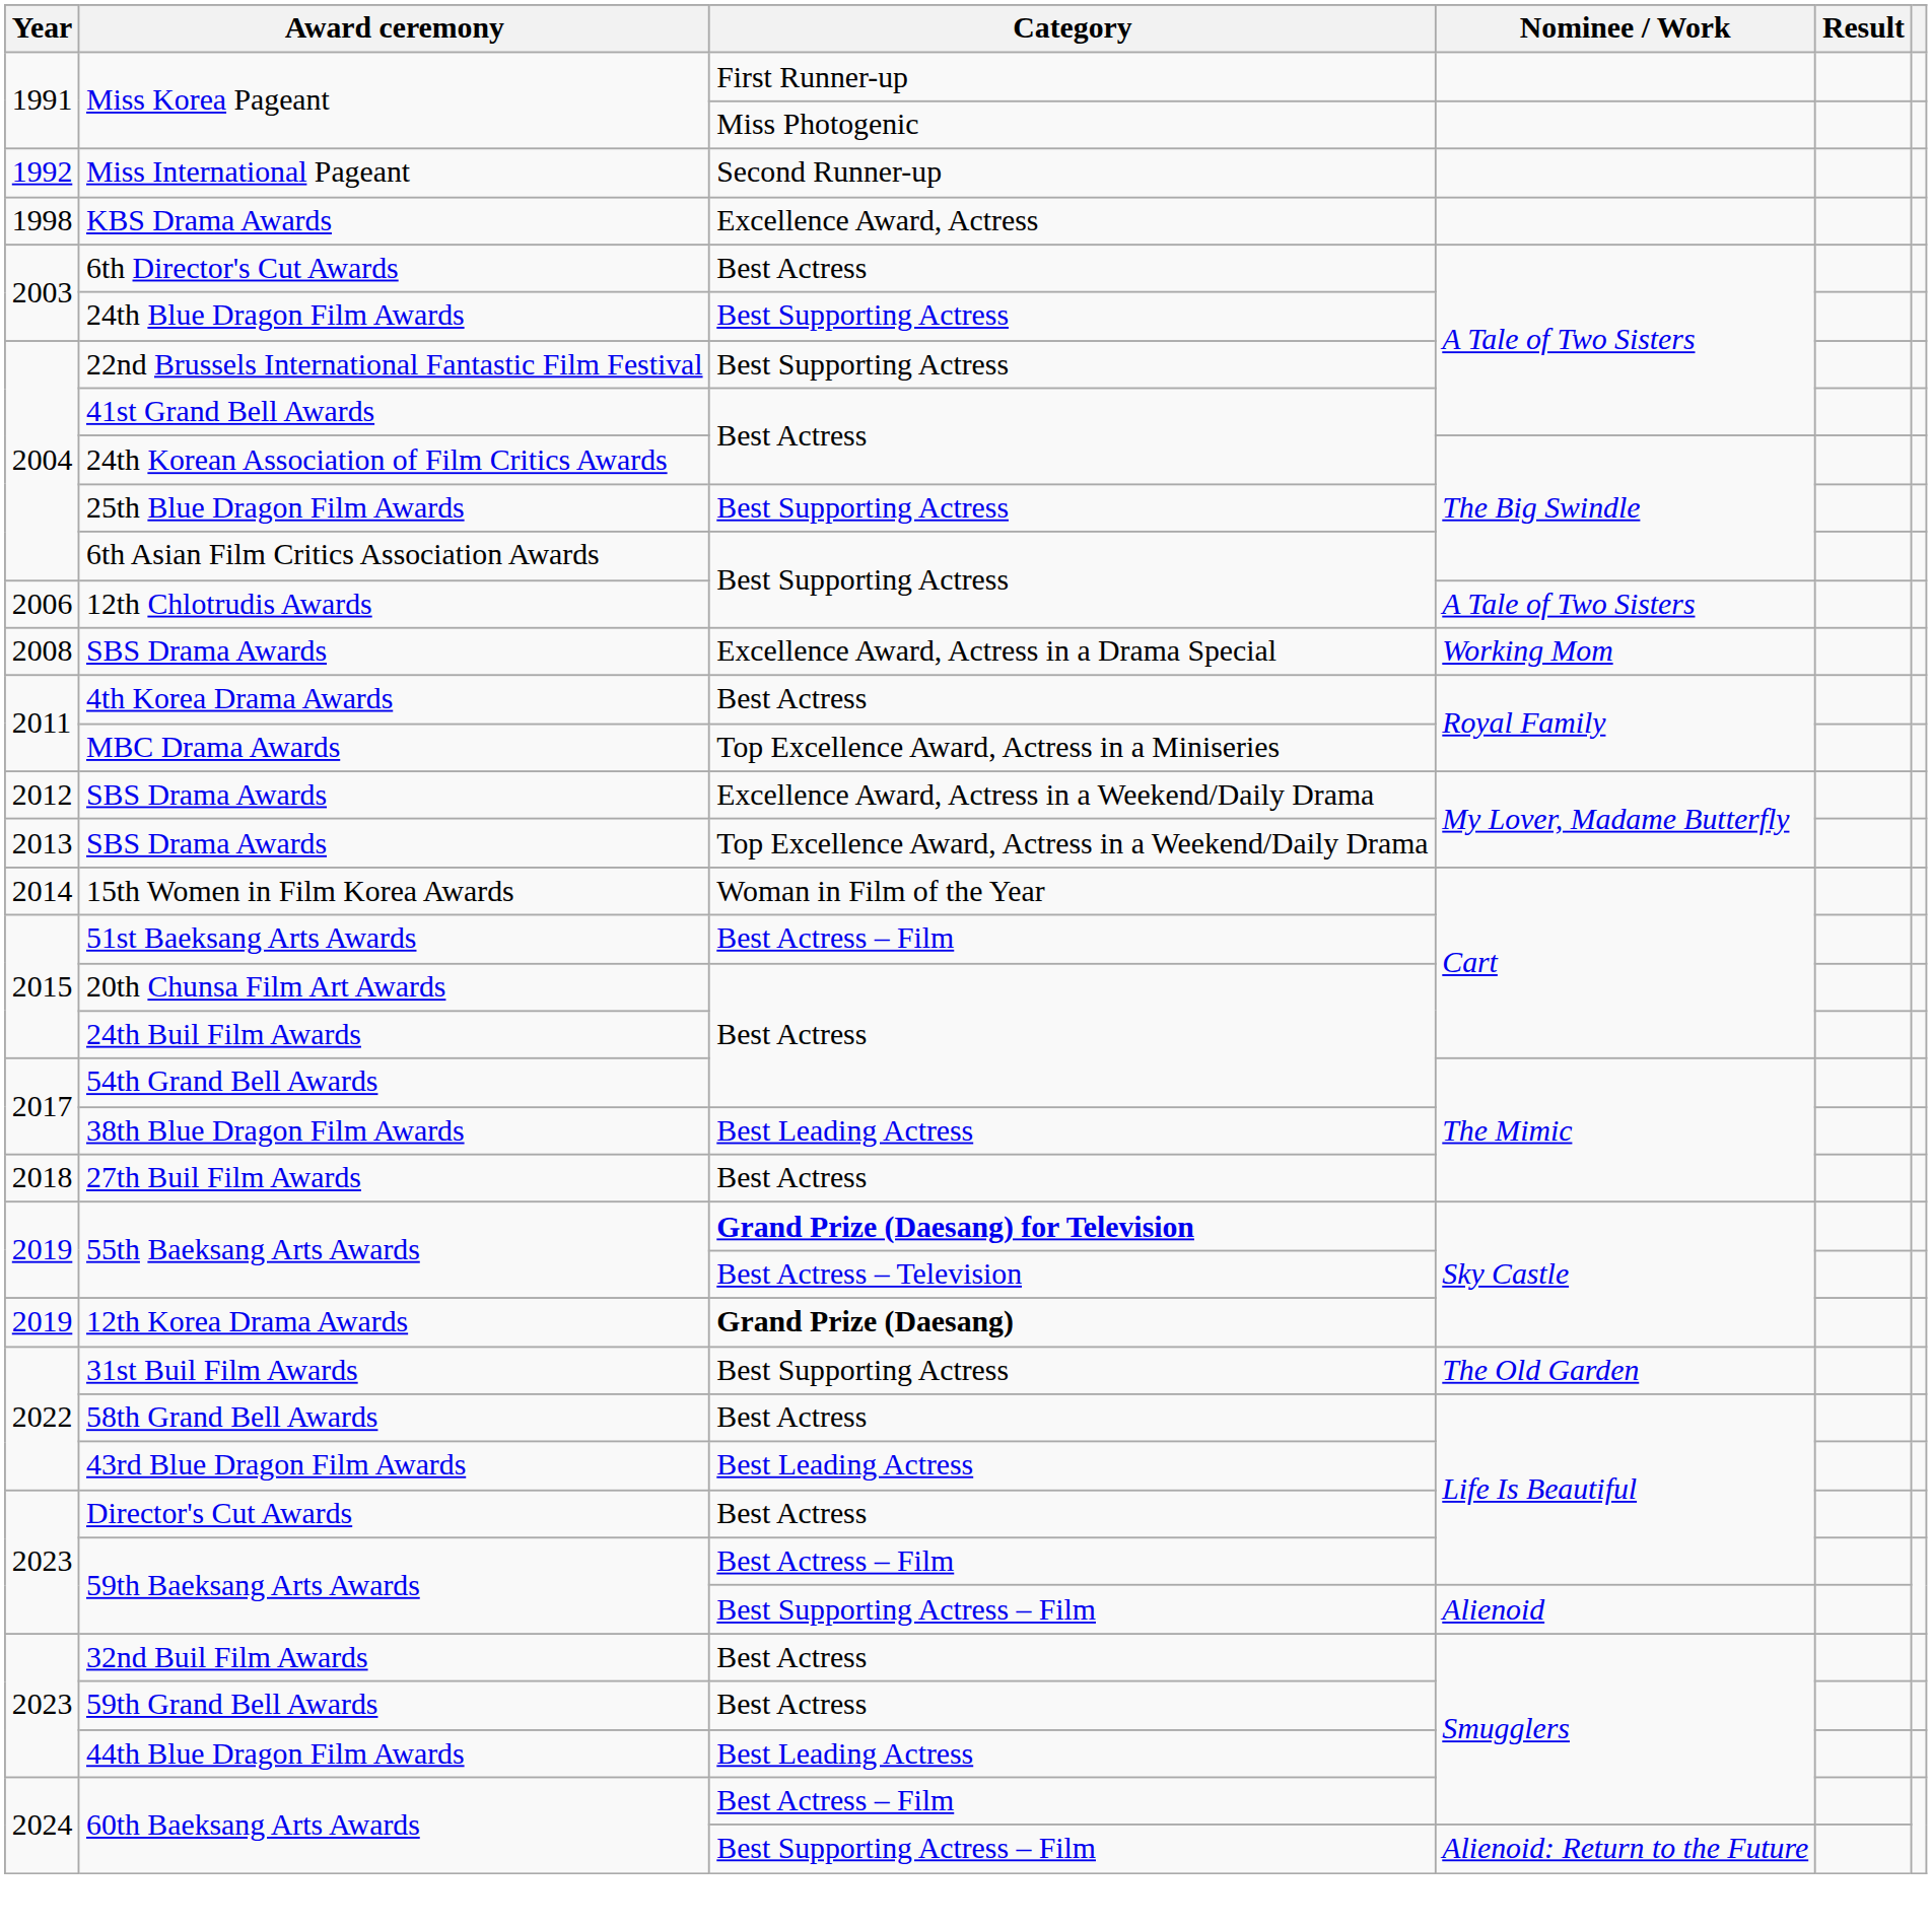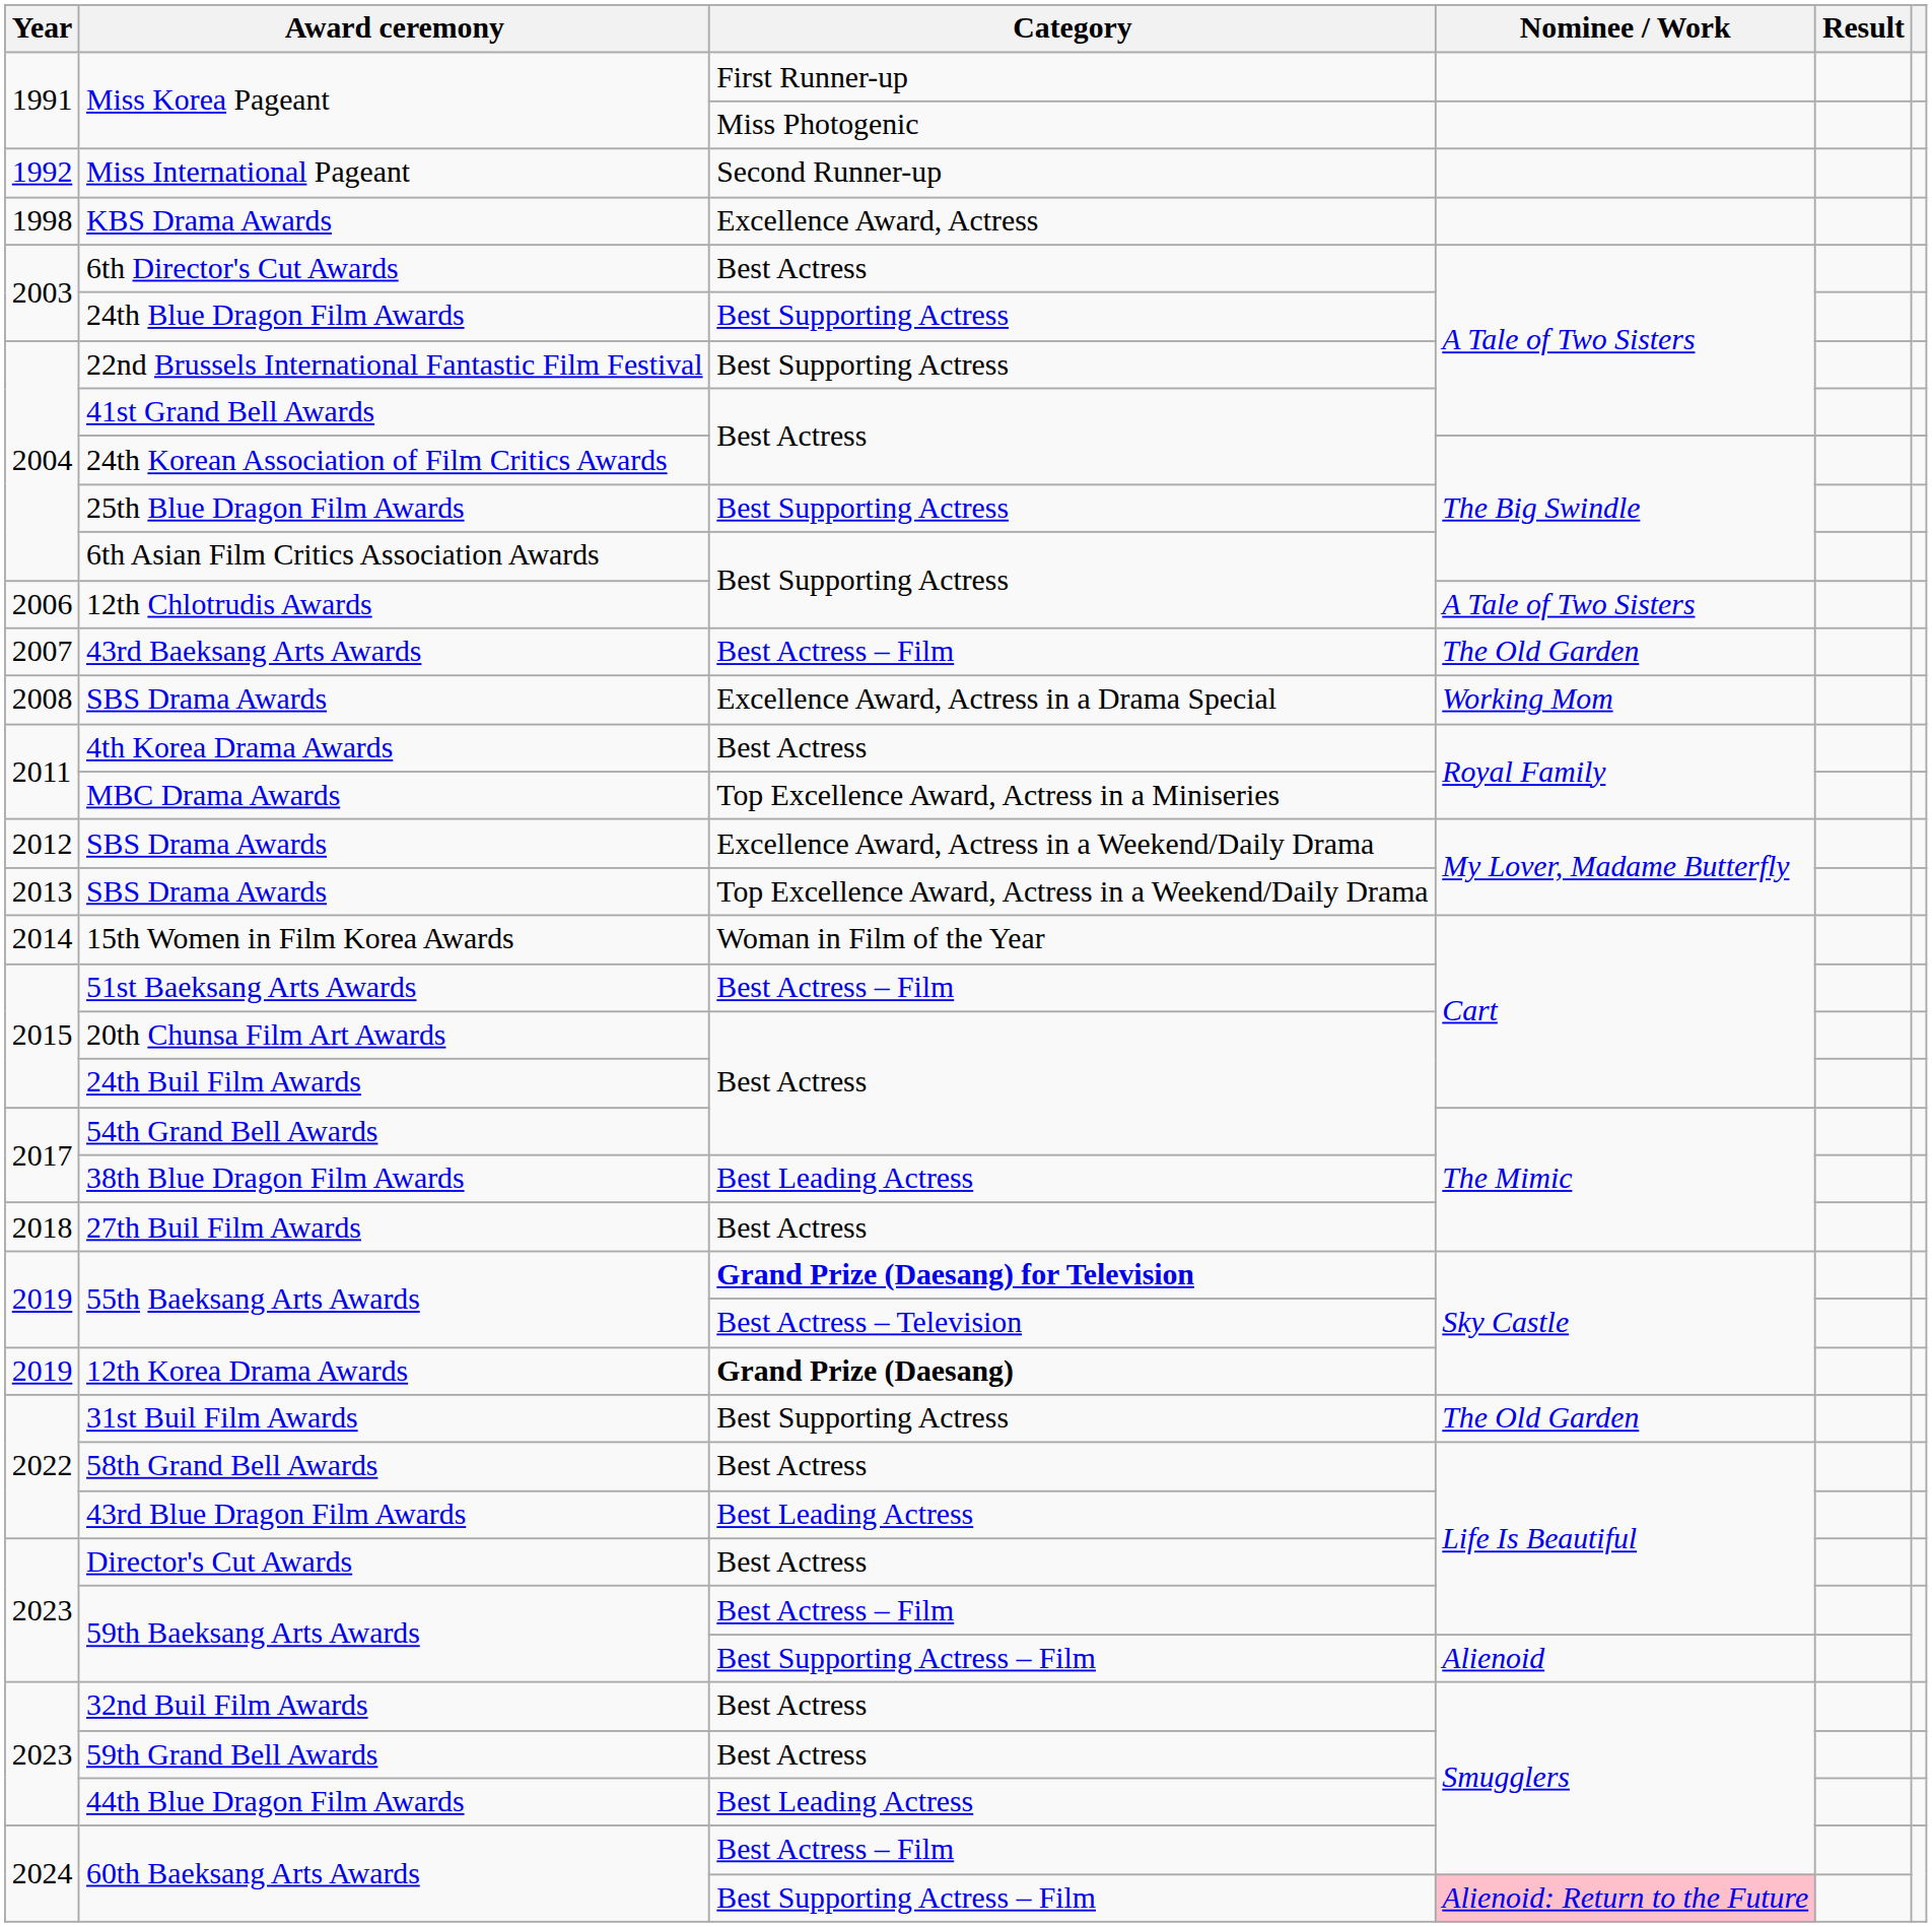+ row: 2007 | 43rd Baeksang Arts Awards | Best Actress – Film | The Old Garden
60th Baeksang Arts Awards / Best Supporting Actress – Film | Nominee / Work: no background -> pink background
